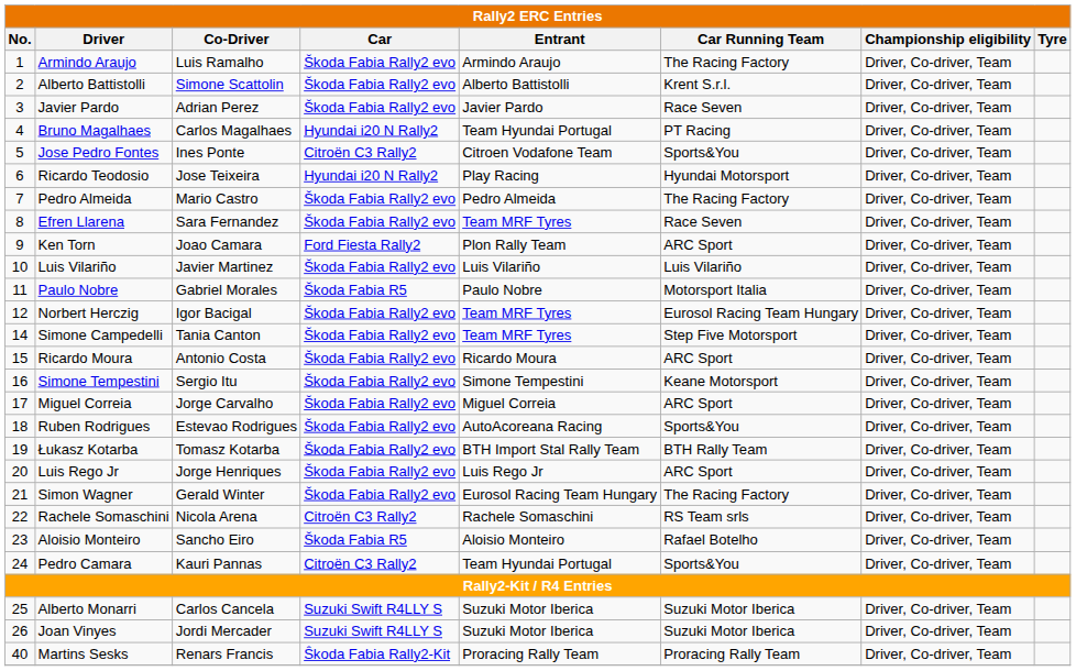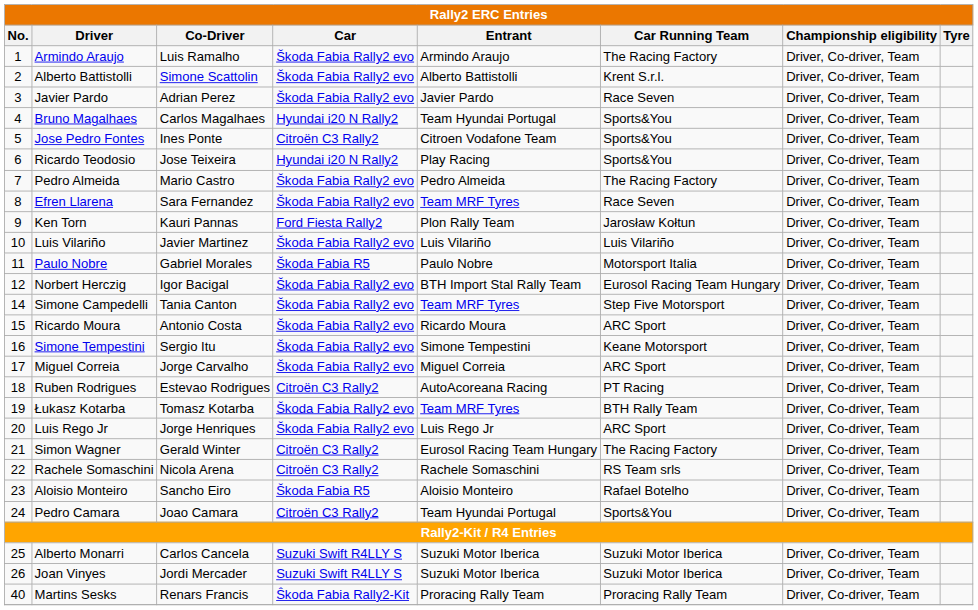Bruno Magalhaes | Car Running Team: PT Racing -> Sports&You
Ricardo Teodosio | Car Running Team: Hyundai Motorsport -> Sports&You
Ken Torn | Co-Driver: Joao Camara -> Kauri Pannas
Ken Torn | Car Running Team: ARC Sport -> Jarosław Kołtun
Norbert Herczig | Entrant: Team MRF Tyres -> BTH Import Stal Rally Team
Ruben Rodrigues | Car: Škoda Fabia Rally2 evo -> Citroën C3 Rally2
Ruben Rodrigues | Car Running Team: Sports&You -> PT Racing
Łukasz Kotarba | Entrant: BTH Import Stal Rally Team -> Team MRF Tyres
Simon Wagner | Car: Škoda Fabia Rally2 evo -> Citroën C3 Rally2
Pedro Camara | Co-Driver: Kauri Pannas -> Joao Camara
